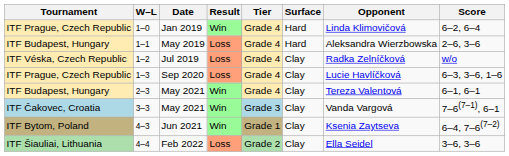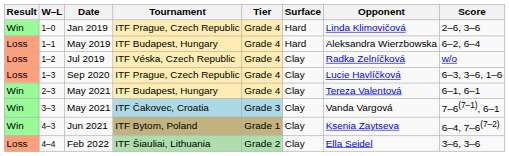columns swapped: Result <-> Tournament
1–0 | Score: 6–2, 6–4 -> 2–6, 3–6
1–1 | Score: 2–6, 3–6 -> 6–2, 6–4
